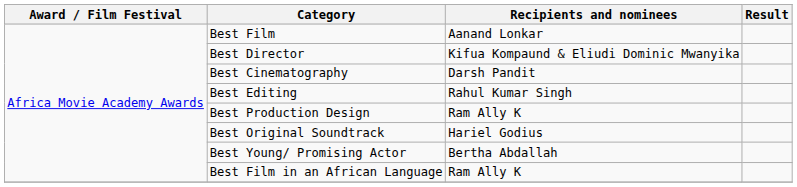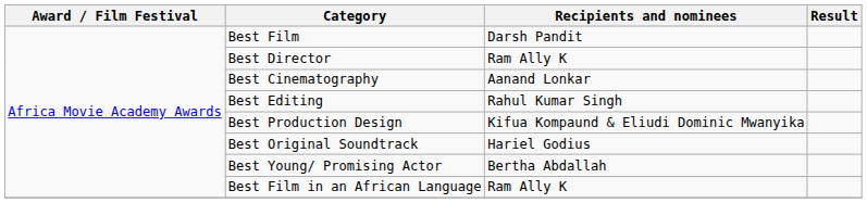Best Film | Recipients and nominees: Aanand Lonkar -> Darsh Pandit
Best Director | Recipients and nominees: Kifua Kompaund & Eliudi Dominic Mwanyika -> Ram Ally K
Best Cinematography | Recipients and nominees: Darsh Pandit -> Aanand Lonkar
Best Production Design | Recipients and nominees: Ram Ally K -> Kifua Kompaund & Eliudi Dominic Mwanyika
